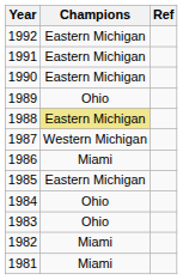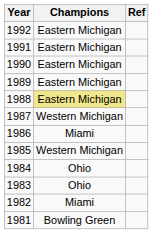1989 | Champions: Ohio -> Eastern Michigan
1985 | Champions: Eastern Michigan -> Western Michigan
1981 | Champions: Miami -> Bowling Green
